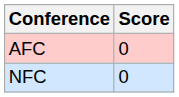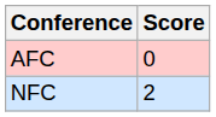NFC | Score: 0 -> 2
